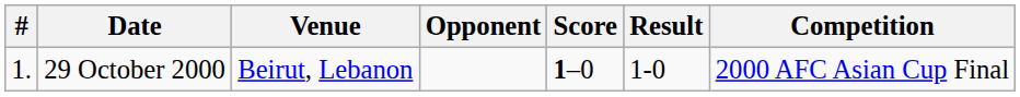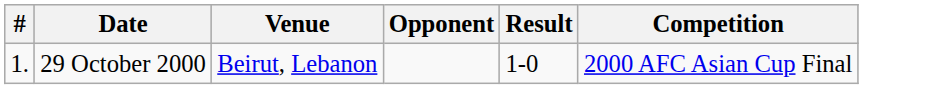- column: Score | 1–0
